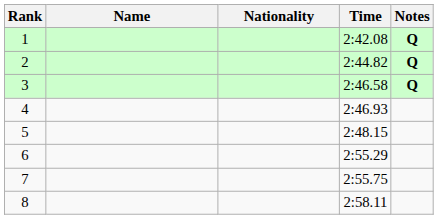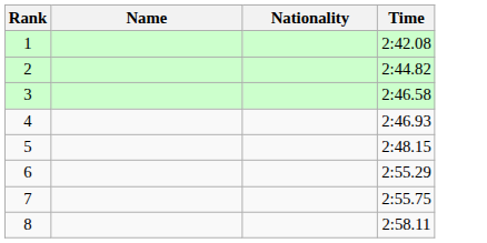- column: Notes | Q | Q | Q
